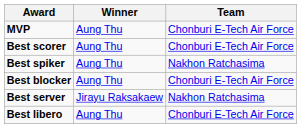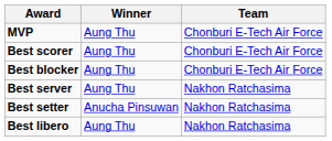- row: Best spiker | Aung Thu | Nakhon Ratchasima
Best server | Winner: Jirayu Raksakaew -> Aung Thu
+ row: Best setter | Anucha Pinsuwan | Nakhon Ratchasima
Best libero | Team: Chonburi E-Tech Air Force -> Nakhon Ratchasima
